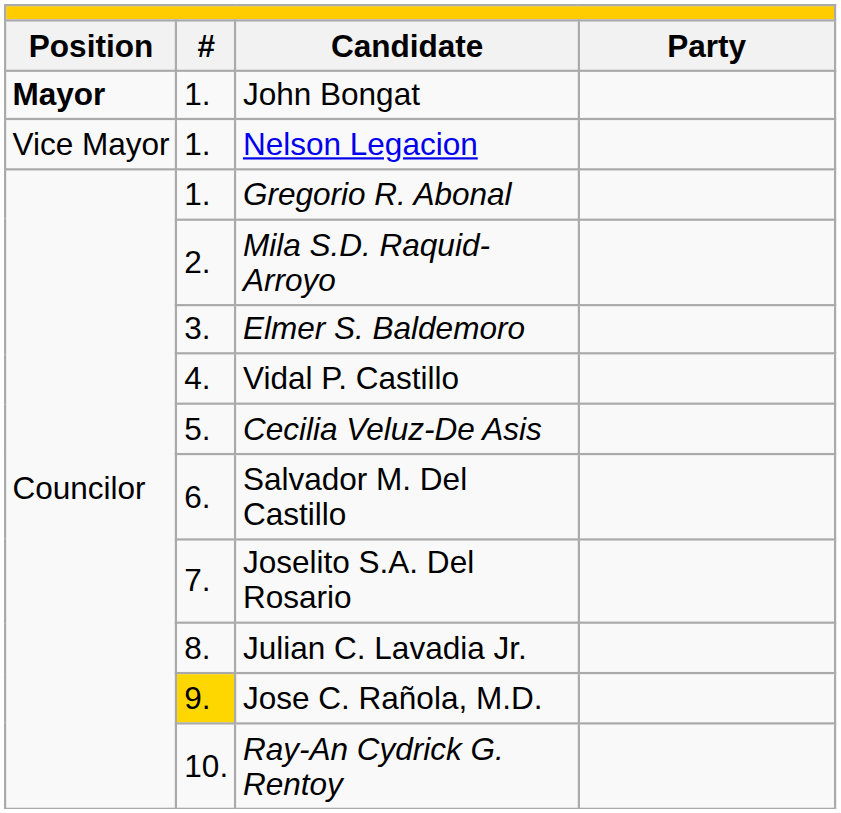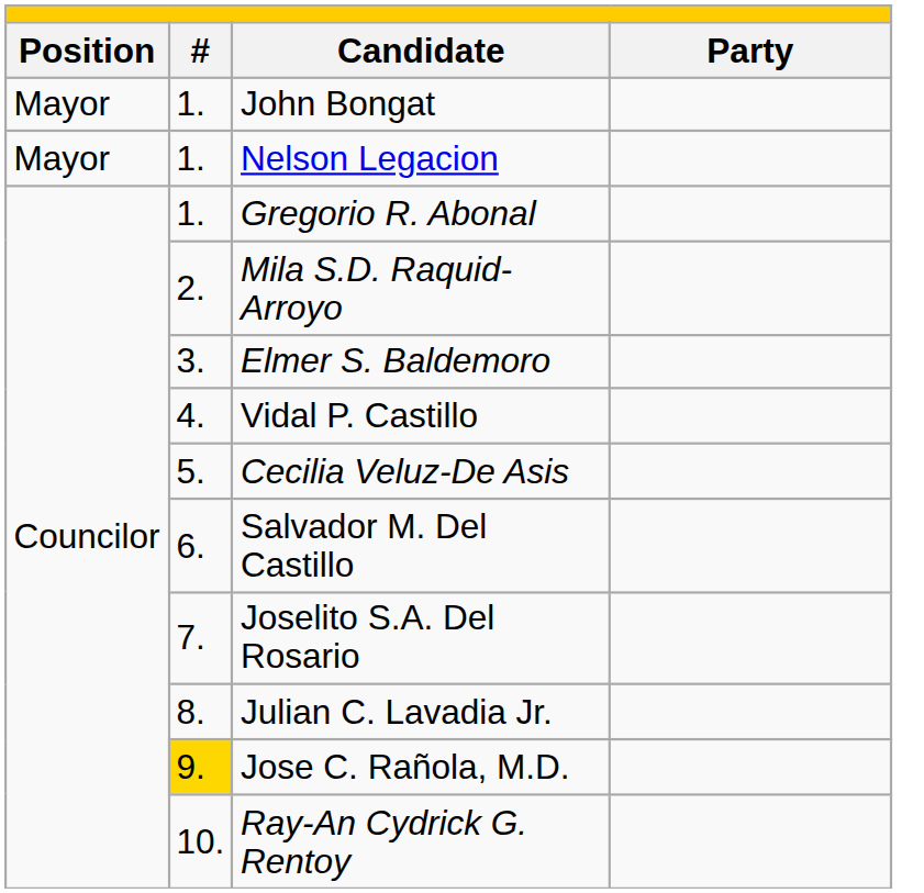John Bongat | column 1: bold -> normal
Nelson Legacion | column 1: Vice Mayor -> Mayor
